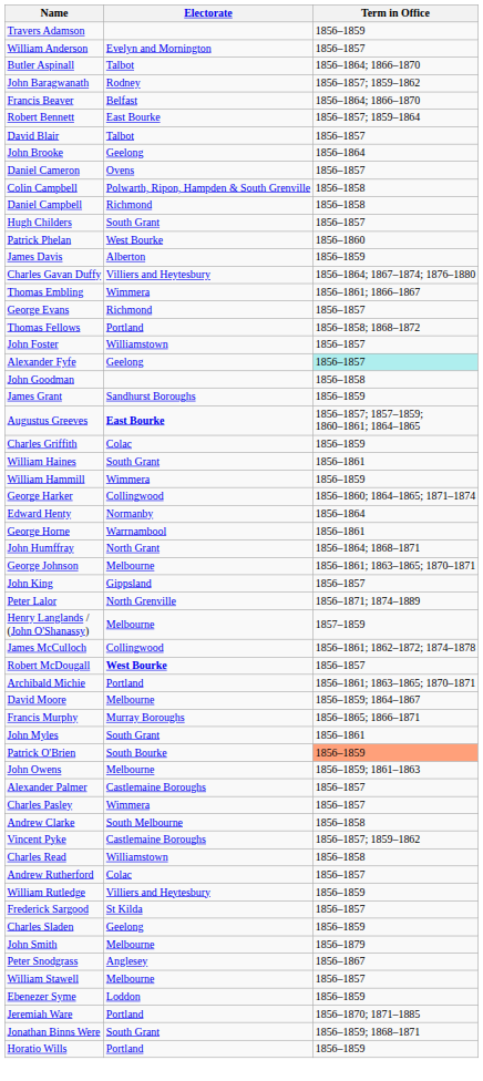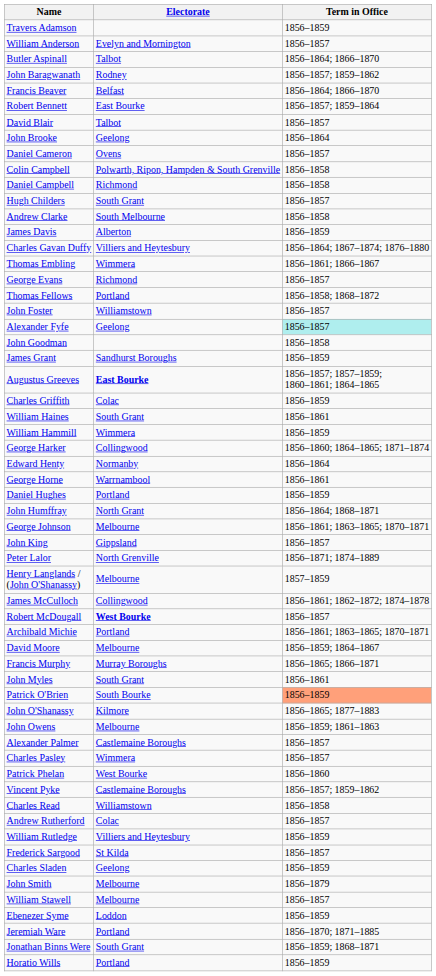rows swapped: Andrew Clarke <-> Patrick Phelan
+ row: Daniel Hughes | Portland | 1856–1859
+ row: John O'Shanassy | Kilmore | 1856–1865; 1877–1883
- row: Peter Snodgrass | Anglesey | 1856–1867
